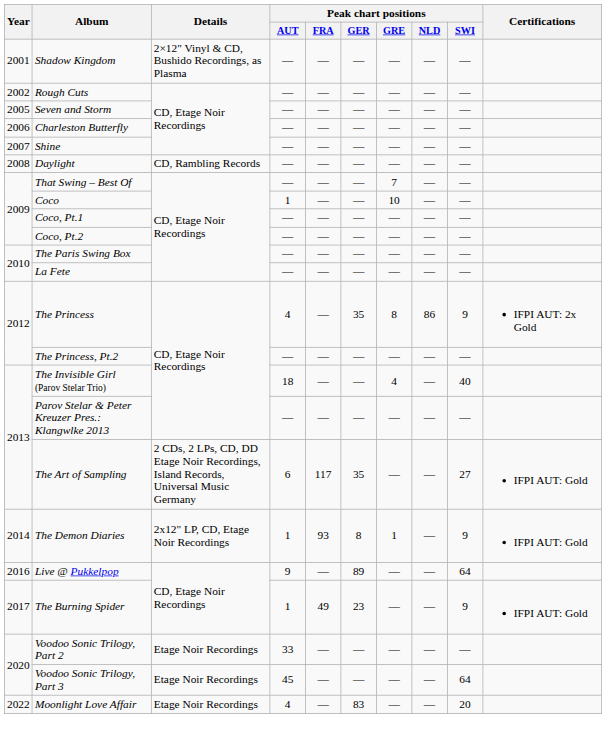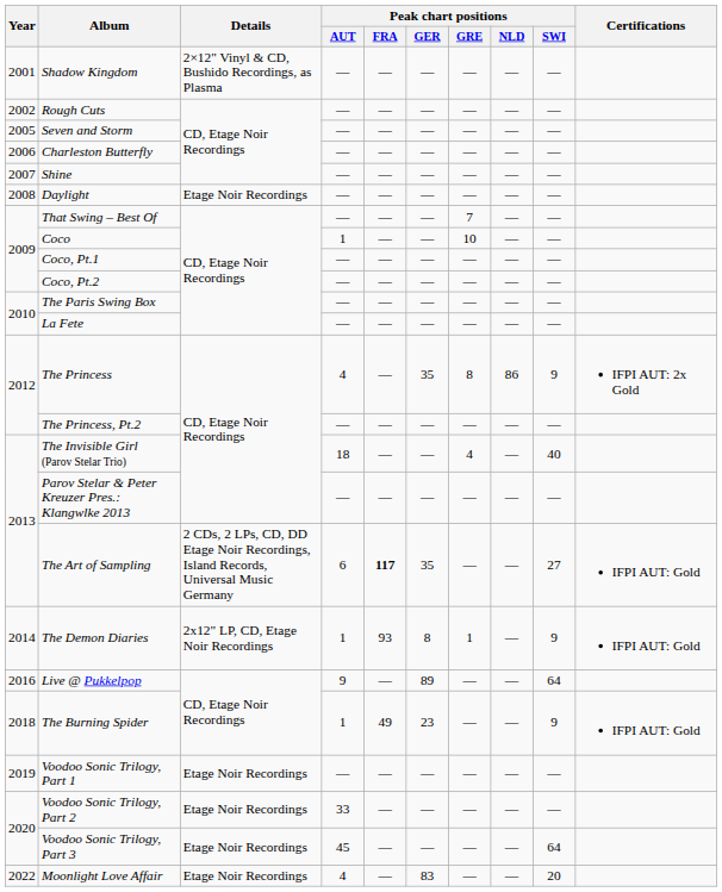Daylight | Details: CD, Rambling Records -> Etage Noir Recordings
The Art of Sampling | Peak chart positions / FRA: normal -> bold
The Burning Spider | Year: 2017 -> 2018
+ row: 2019 | Voodoo Sonic Trilogy, Part 1 | Etage Noir Recordings | — | — | — | — | — | —
